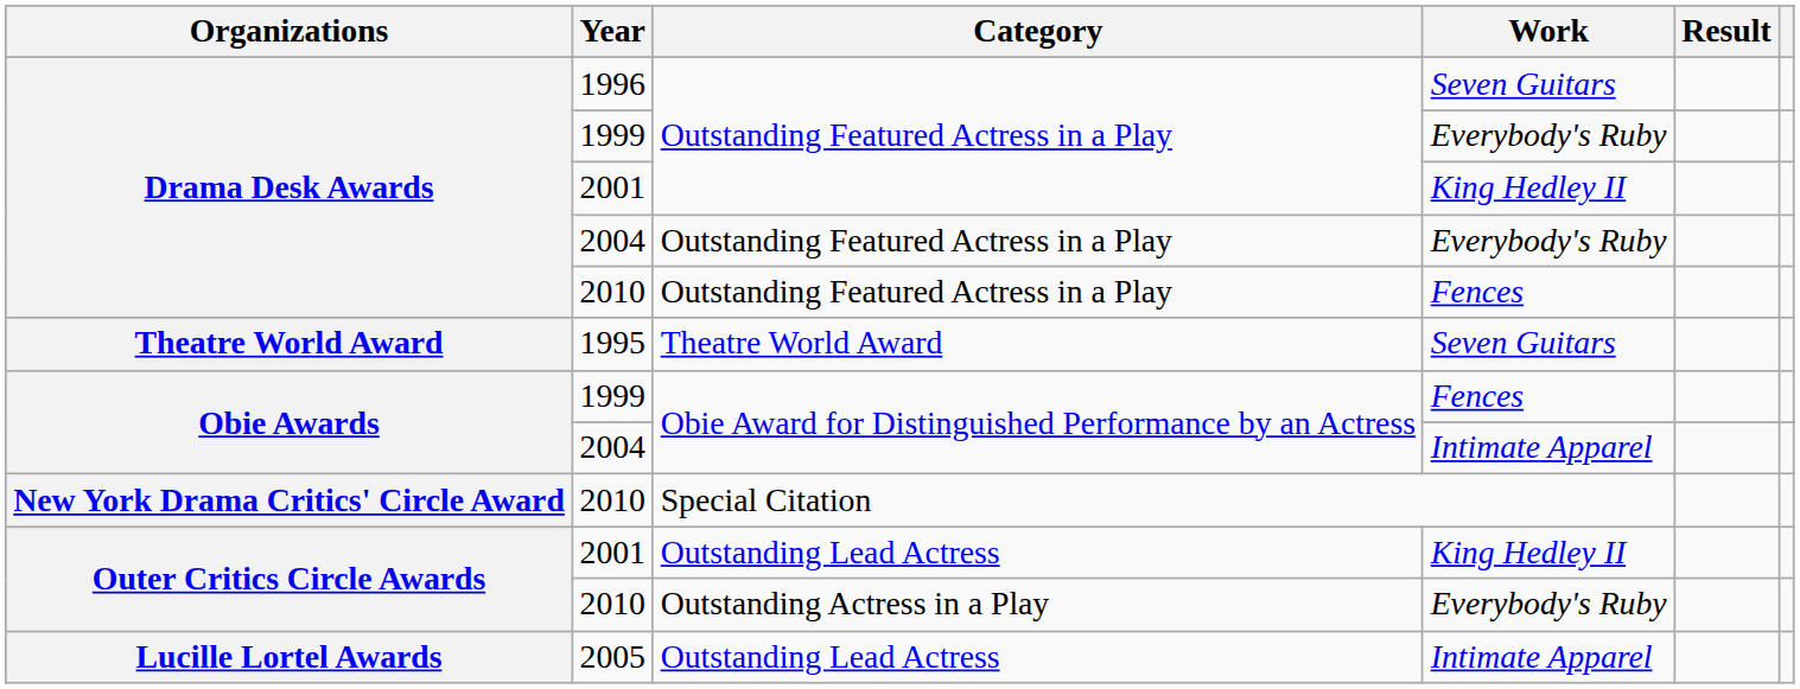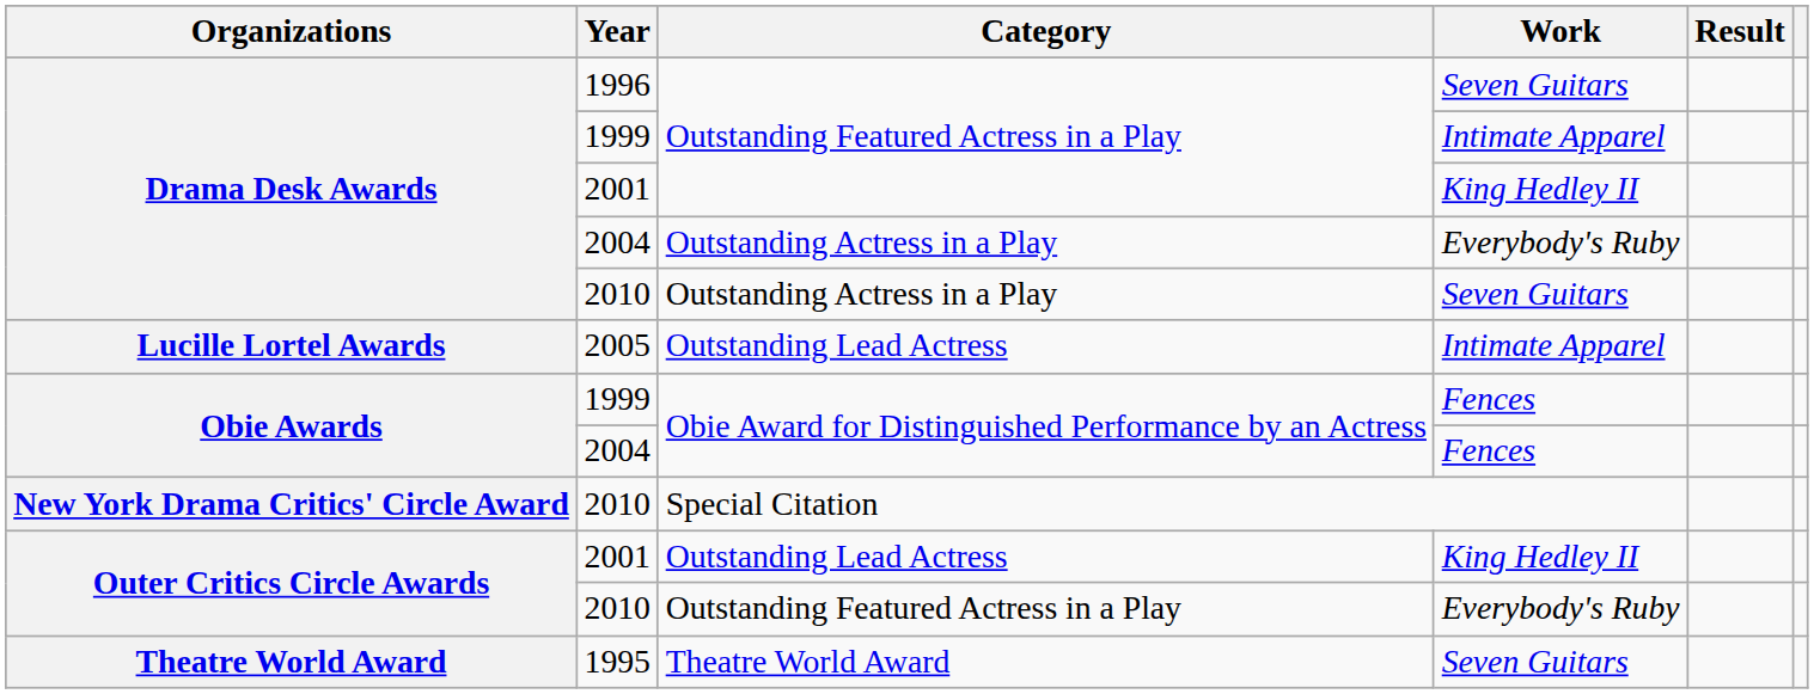Drama Desk Awards / 1999 | Work: Everybody's Ruby -> Intimate Apparel
Drama Desk Awards / 2004 | Category: Outstanding Featured Actress in a Play -> Outstanding Actress in a Play
Drama Desk Awards / 2010 | Category: Outstanding Featured Actress in a Play -> Outstanding Actress in a Play
Drama Desk Awards / 2010 | Work: Fences -> Seven Guitars
rows swapped: 2005 <-> 1995
Obie Awards / 2004 | Work: Intimate Apparel -> Fences
Outer Critics Circle Awards / 2010 | Category: Outstanding Actress in a Play -> Outstanding Featured Actress in a Play
